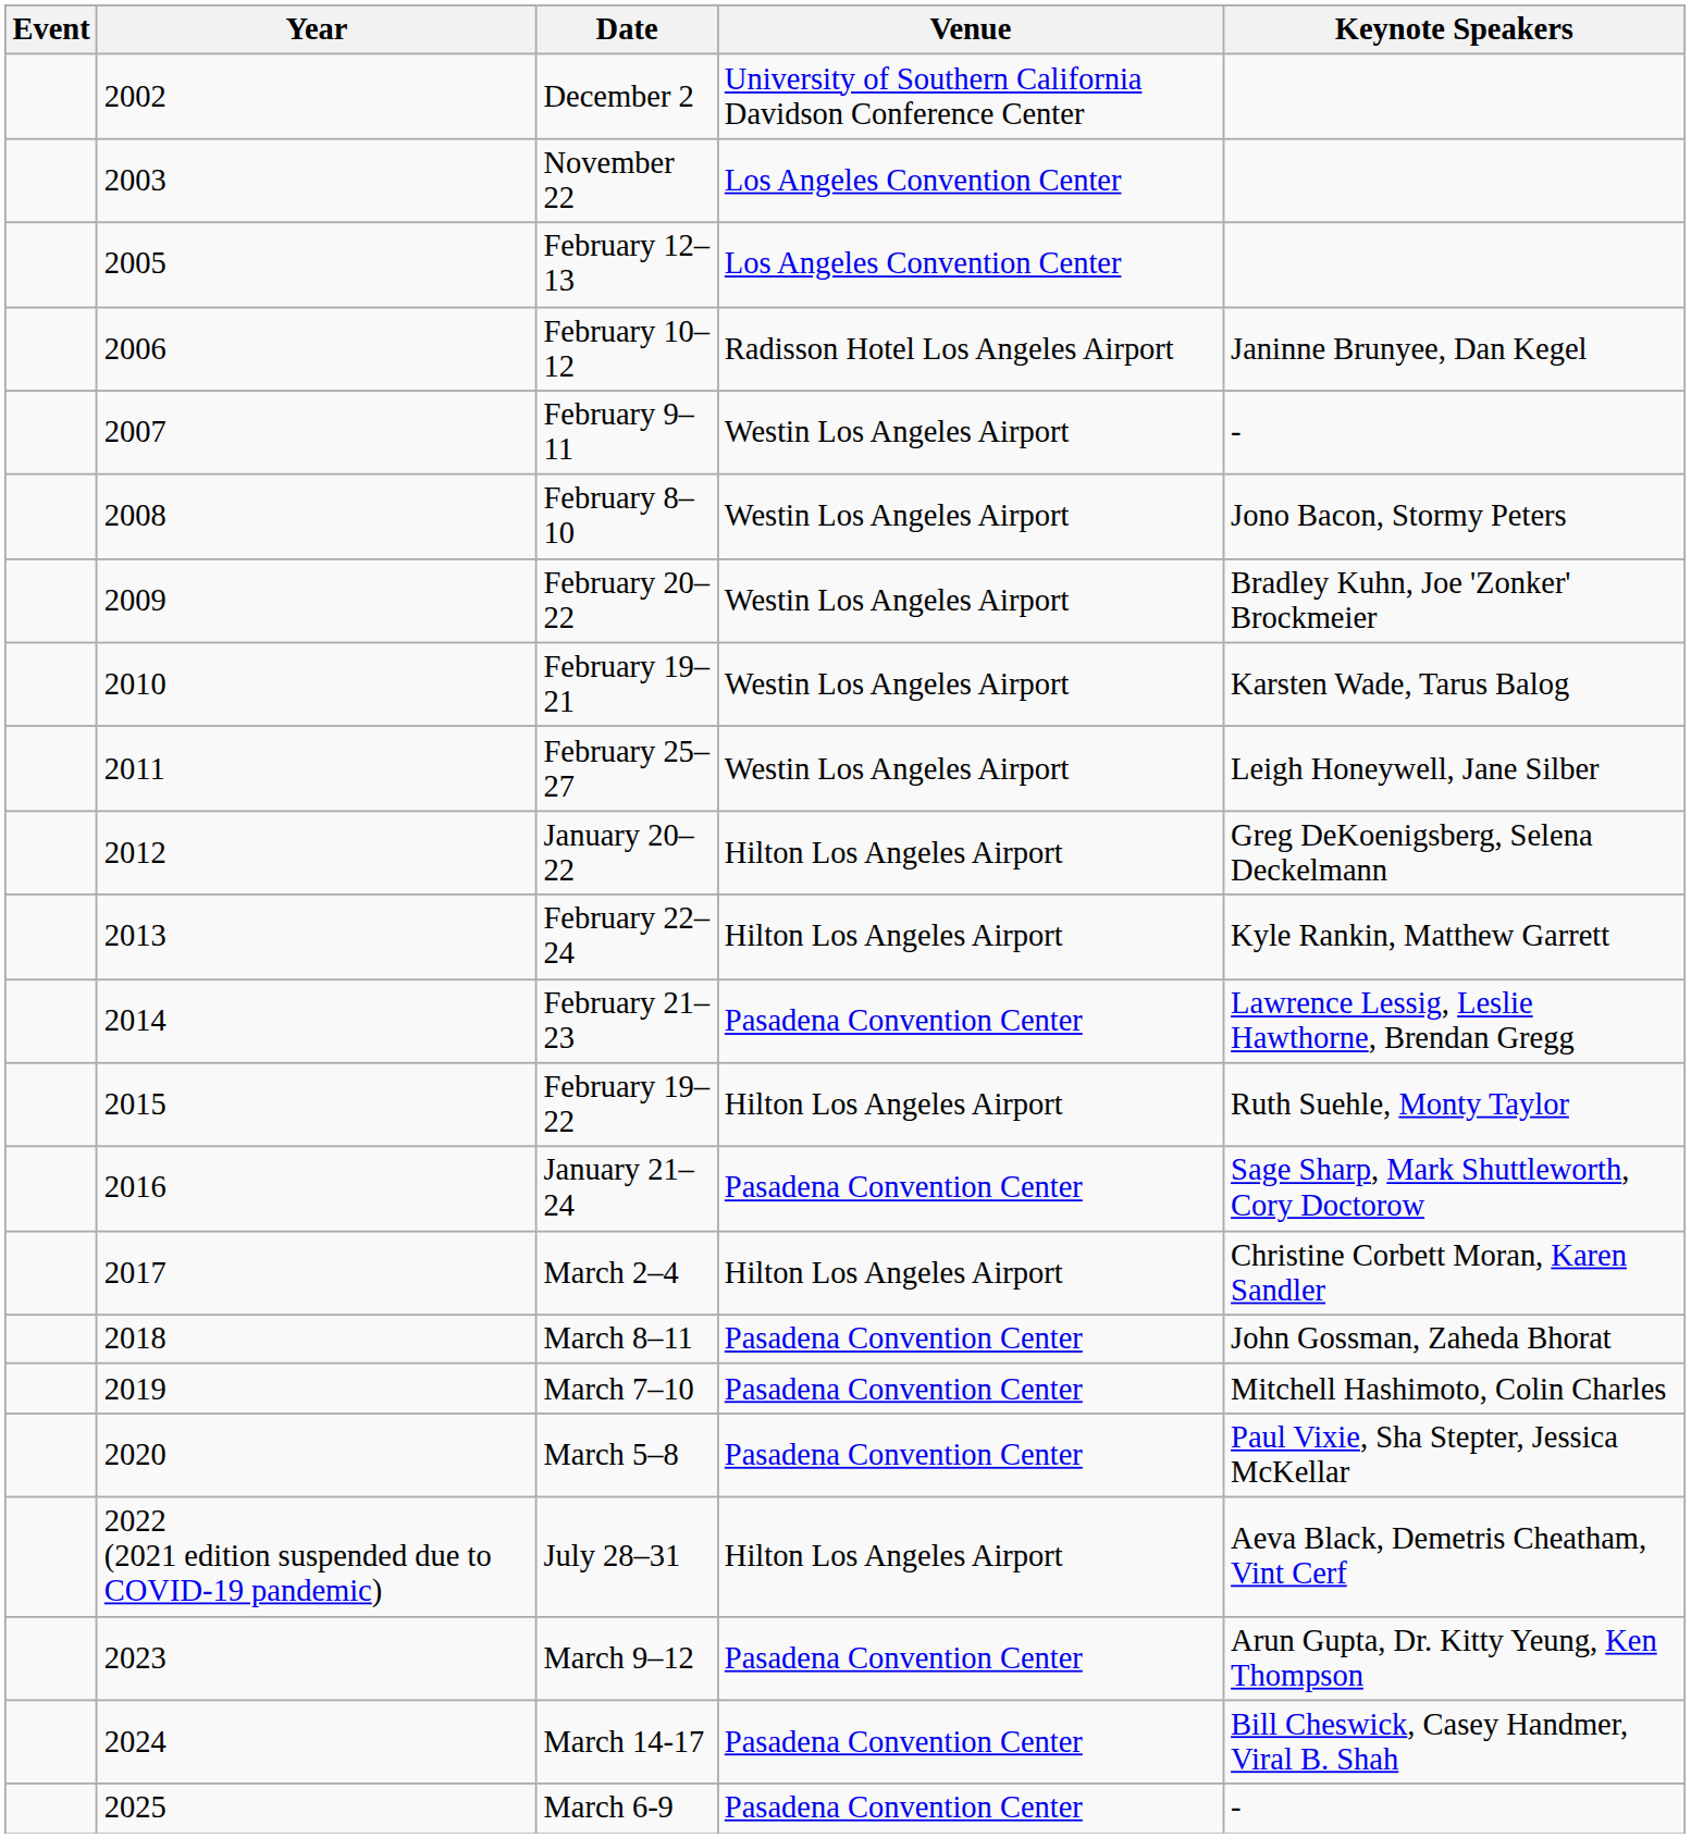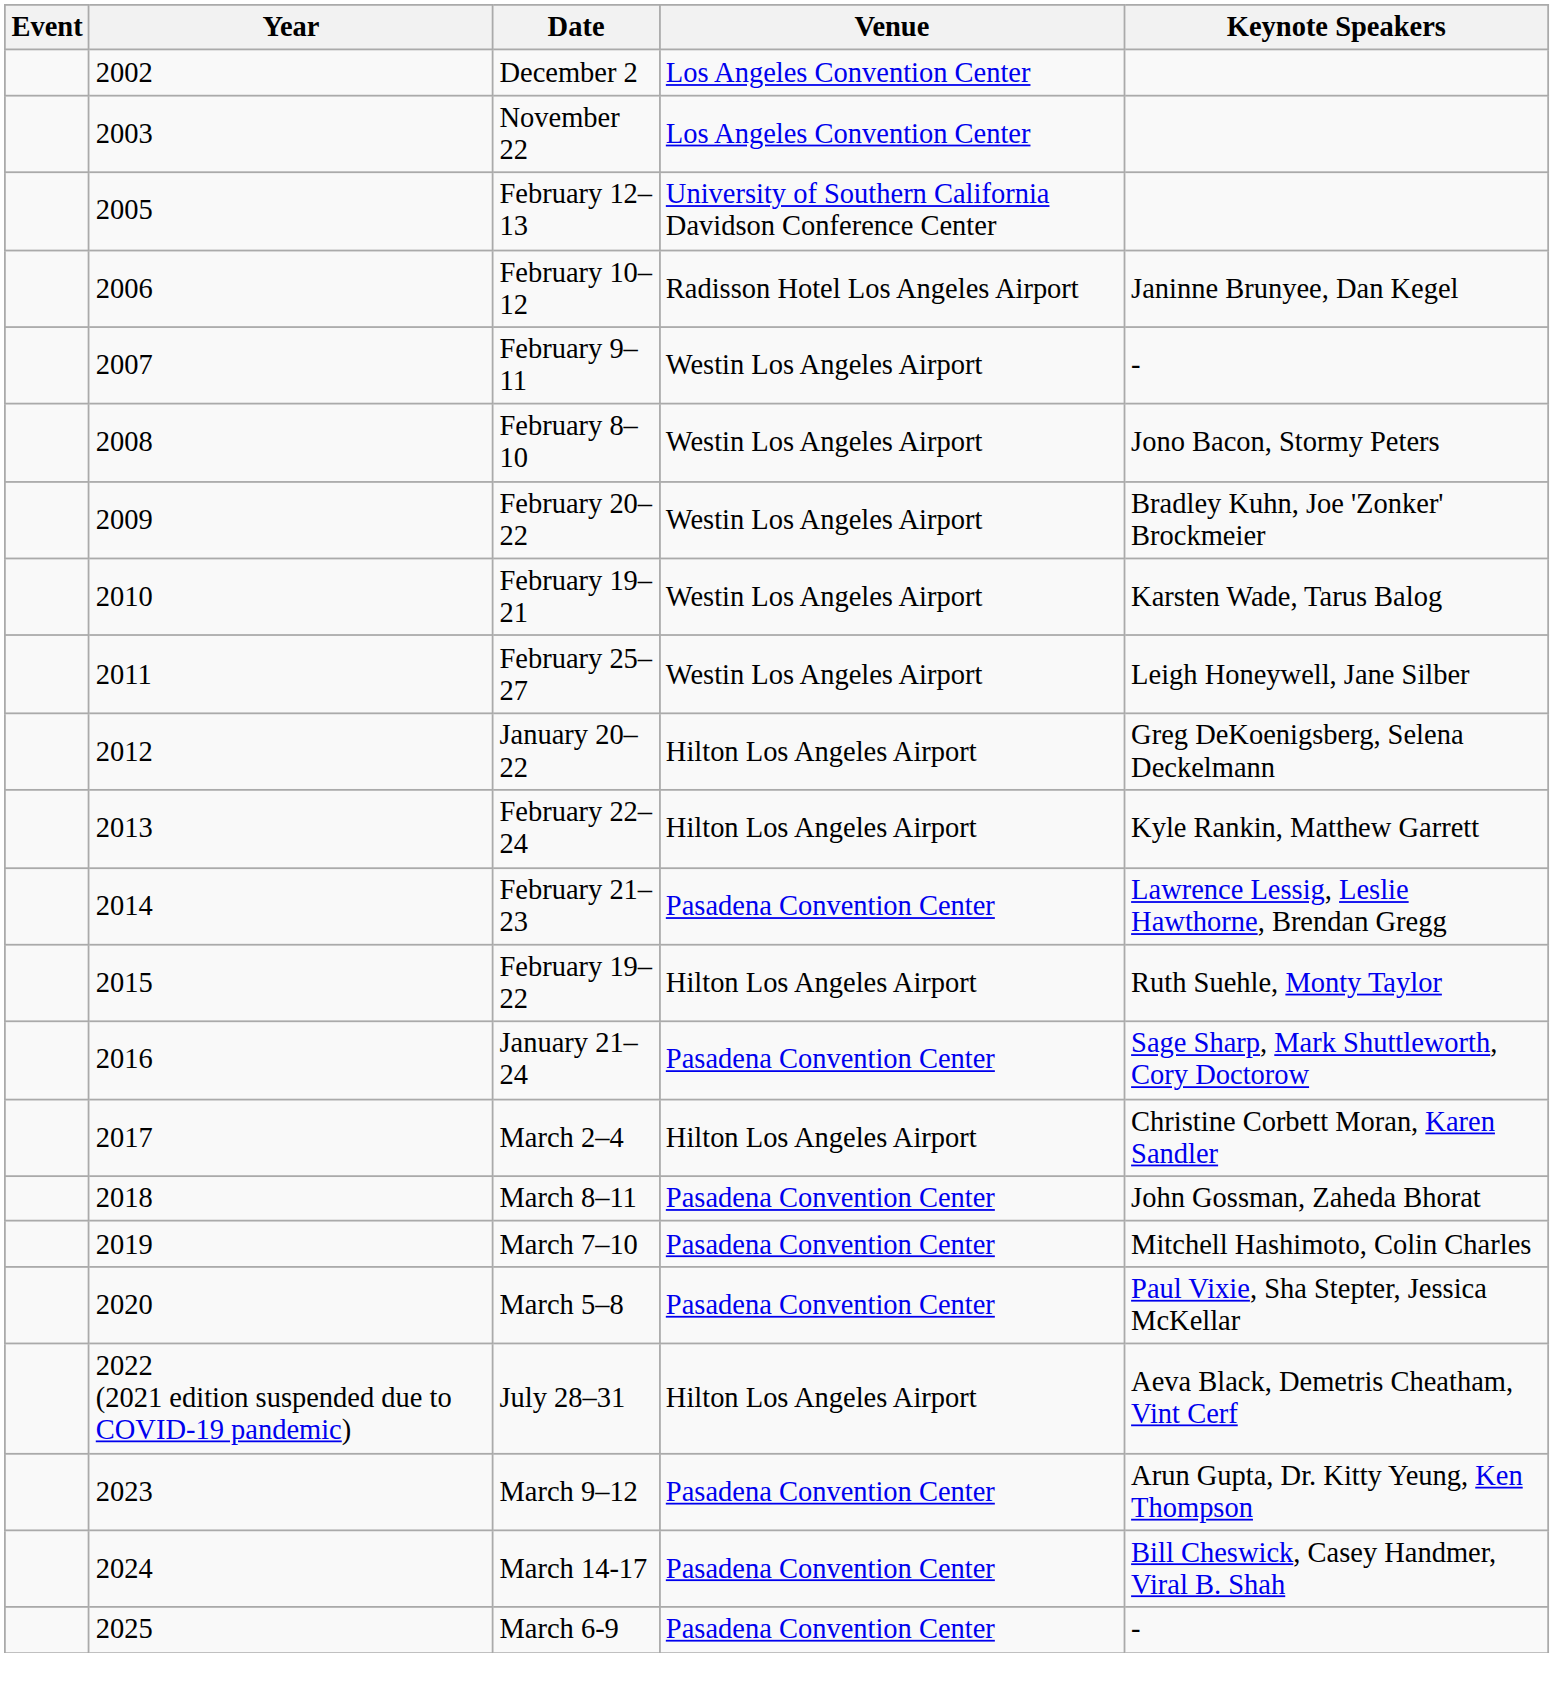December 2 | Venue: University of Southern California Davidson Conference Center -> Los Angeles Convention Center
February 12–13 | Venue: Los Angeles Convention Center -> University of Southern California Davidson Conference Center
